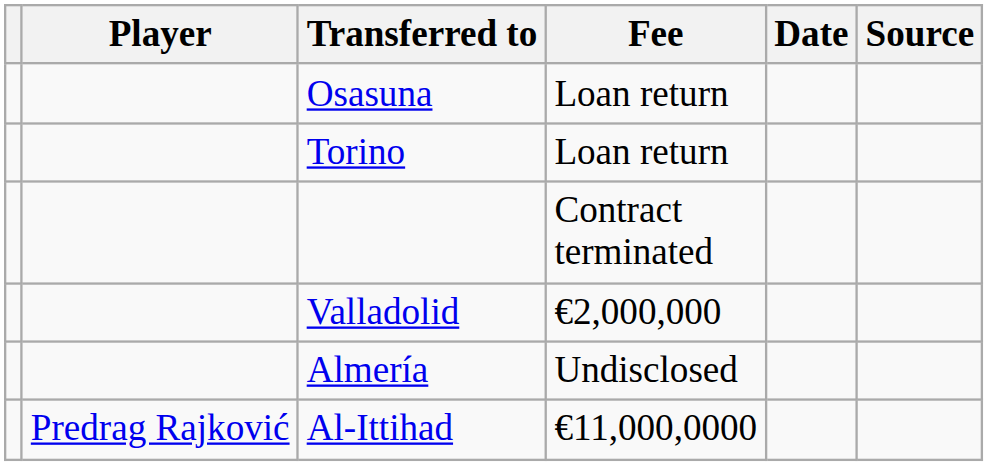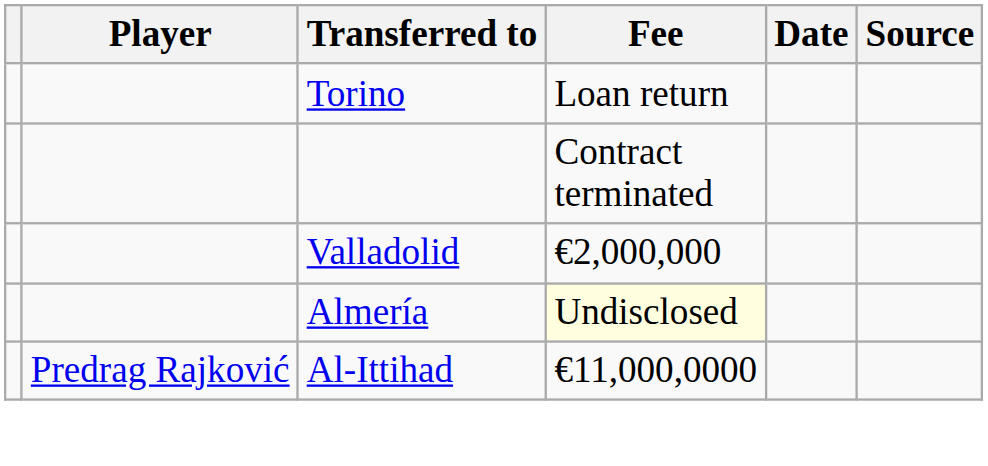- row: Osasuna | Loan return
Almería | Fee: no background -> lightyellow background
